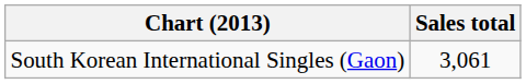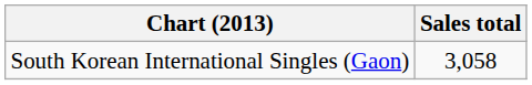South Korean International Singles (Gaon) | Sales total: 3,061 -> 3,058
